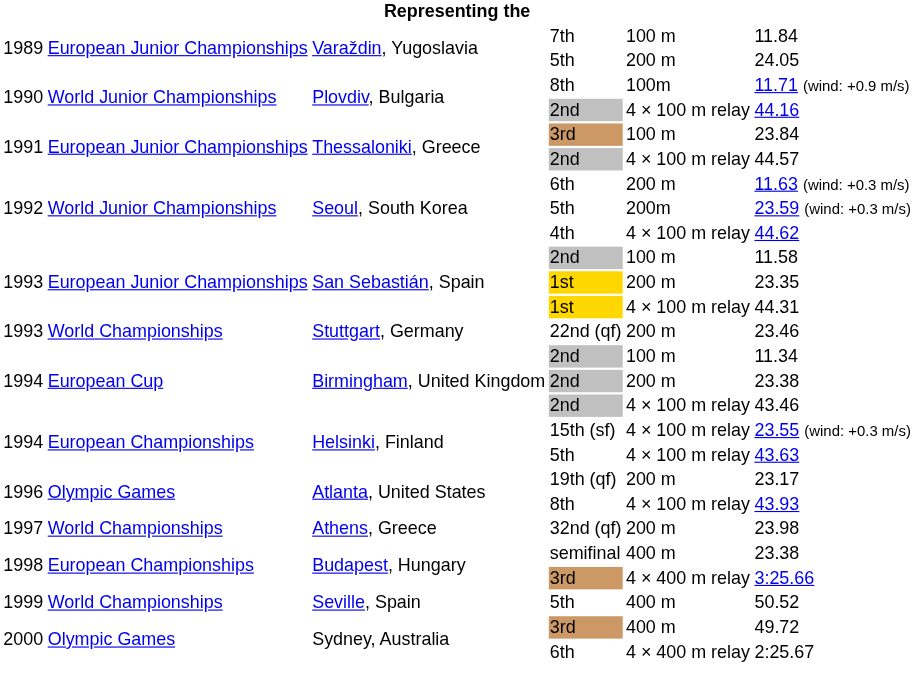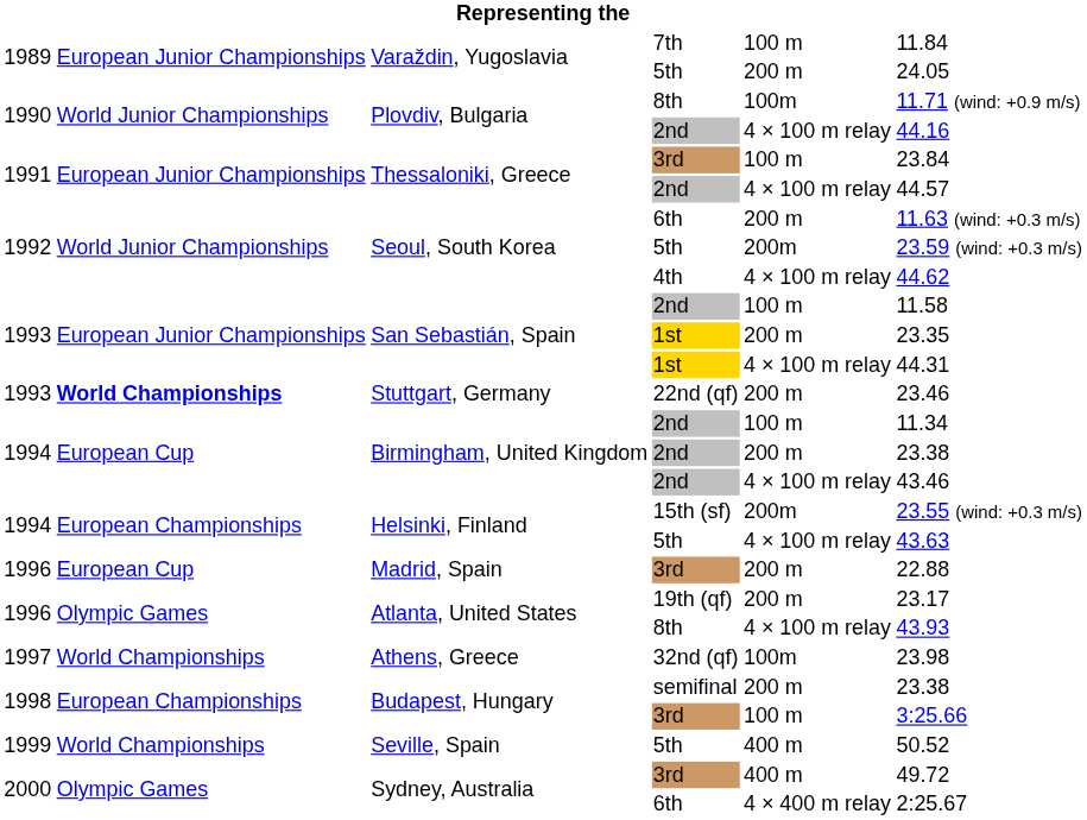Stuttgart, Germany | column 2: normal -> bold
Helsinki, Finland / 15th (sf) | column 5: 4 × 100 m relay -> 200m
+ row: 1996 | European Cup | Madrid, Spain | 3rd | 200 m | 22.88
Athens, Greece | column 5: 200 m -> 100m
Budapest, Hungary / semifinal | column 5: 400 m -> 200 m
Budapest, Hungary / 3rd | column 5: 4 × 400 m relay -> 100 m
